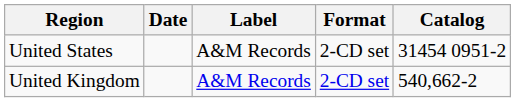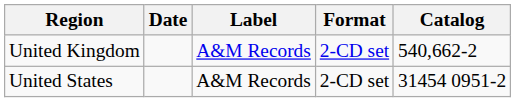rows swapped: United Kingdom <-> United States
